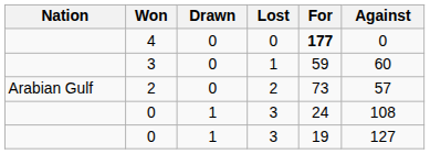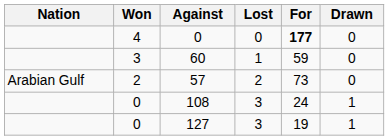columns swapped: Drawn <-> Against
